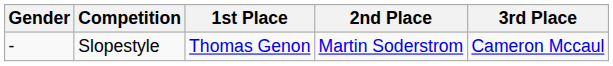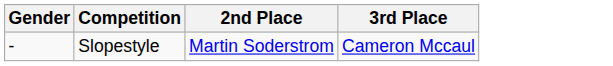- column: 1st Place | Thomas Genon
